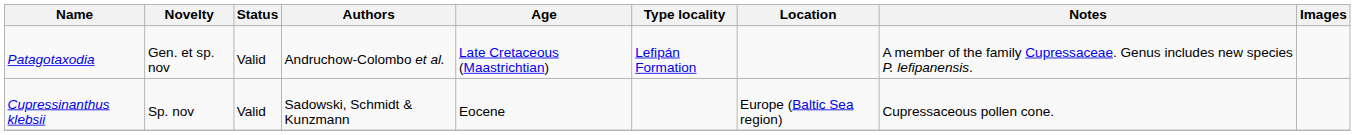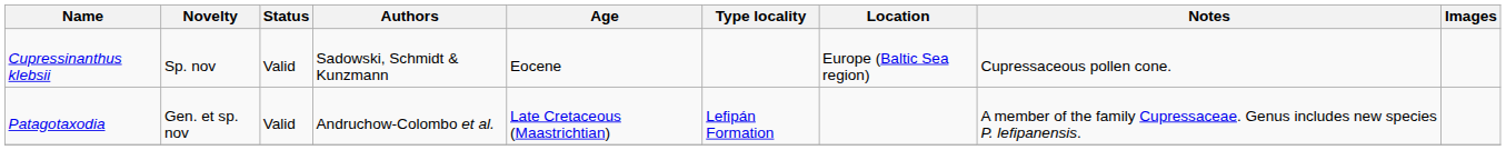rows swapped: Cupressinanthus klebsii <-> Patagotaxodia
